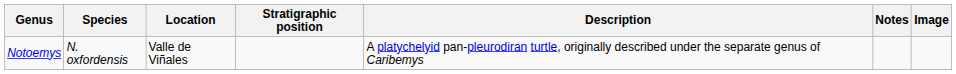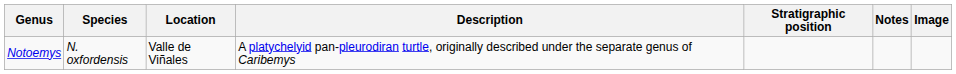columns swapped: Stratigraphic position <-> Description
